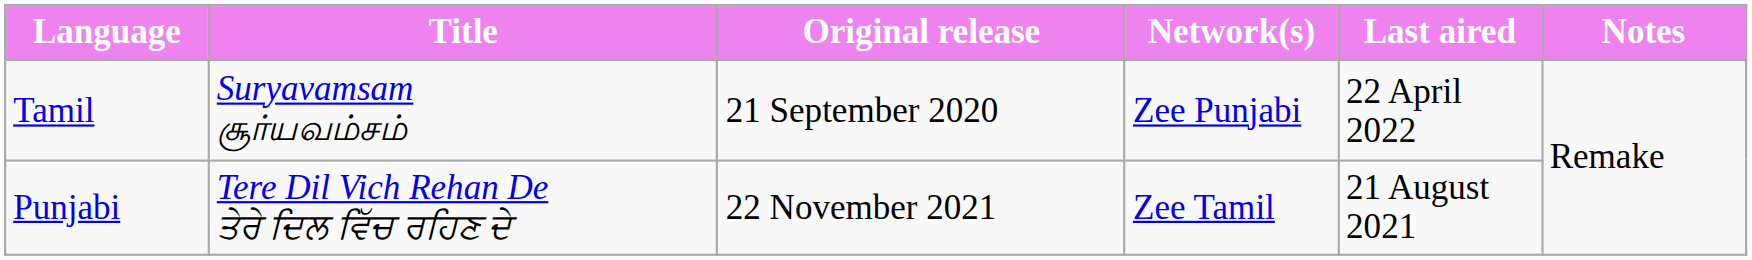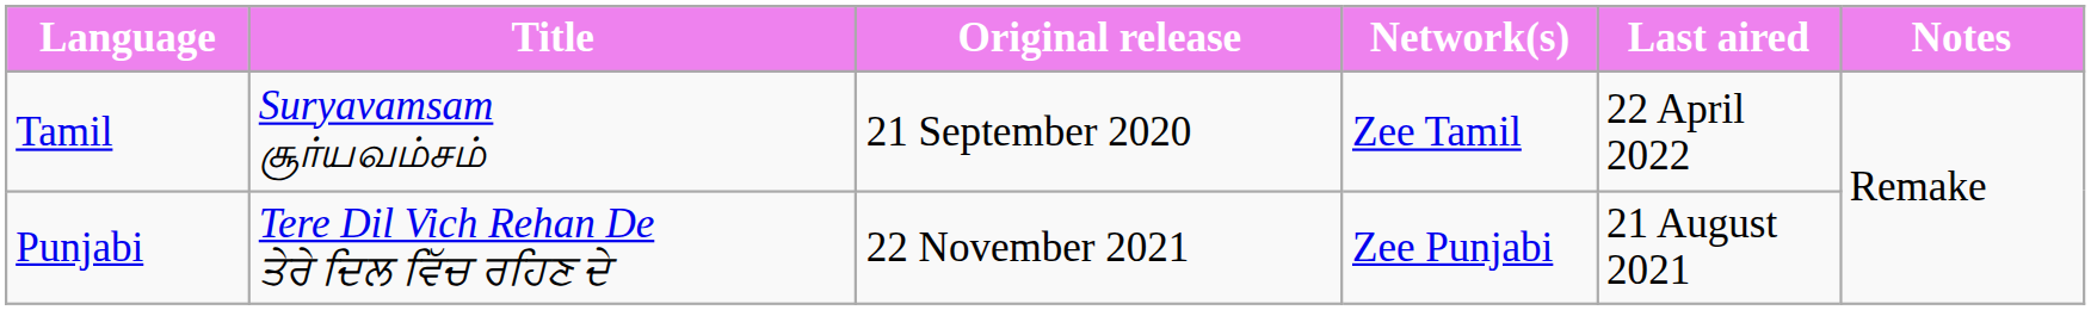Tamil | Network(s): Zee Punjabi -> Zee Tamil
Punjabi | Network(s): Zee Tamil -> Zee Punjabi
